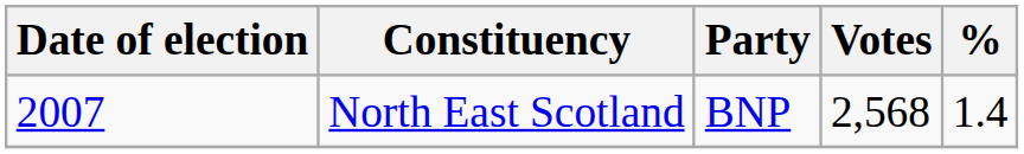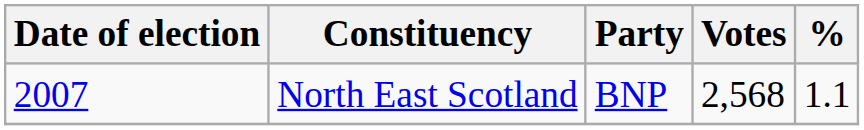North East Scotland | %: 1.4 -> 1.1
